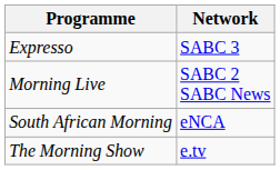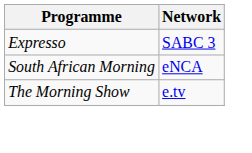- row: Morning Live | SABC 2 SABC News
